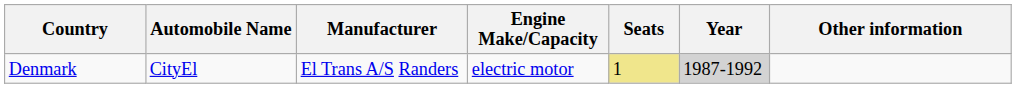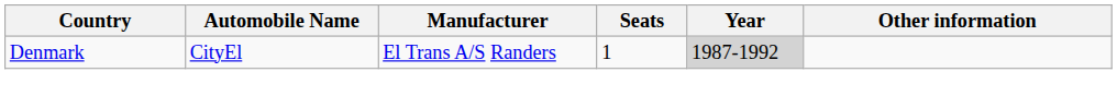- column: Engine Make/Capacity | electric motor
Denmark | Seats: khaki background -> no background
